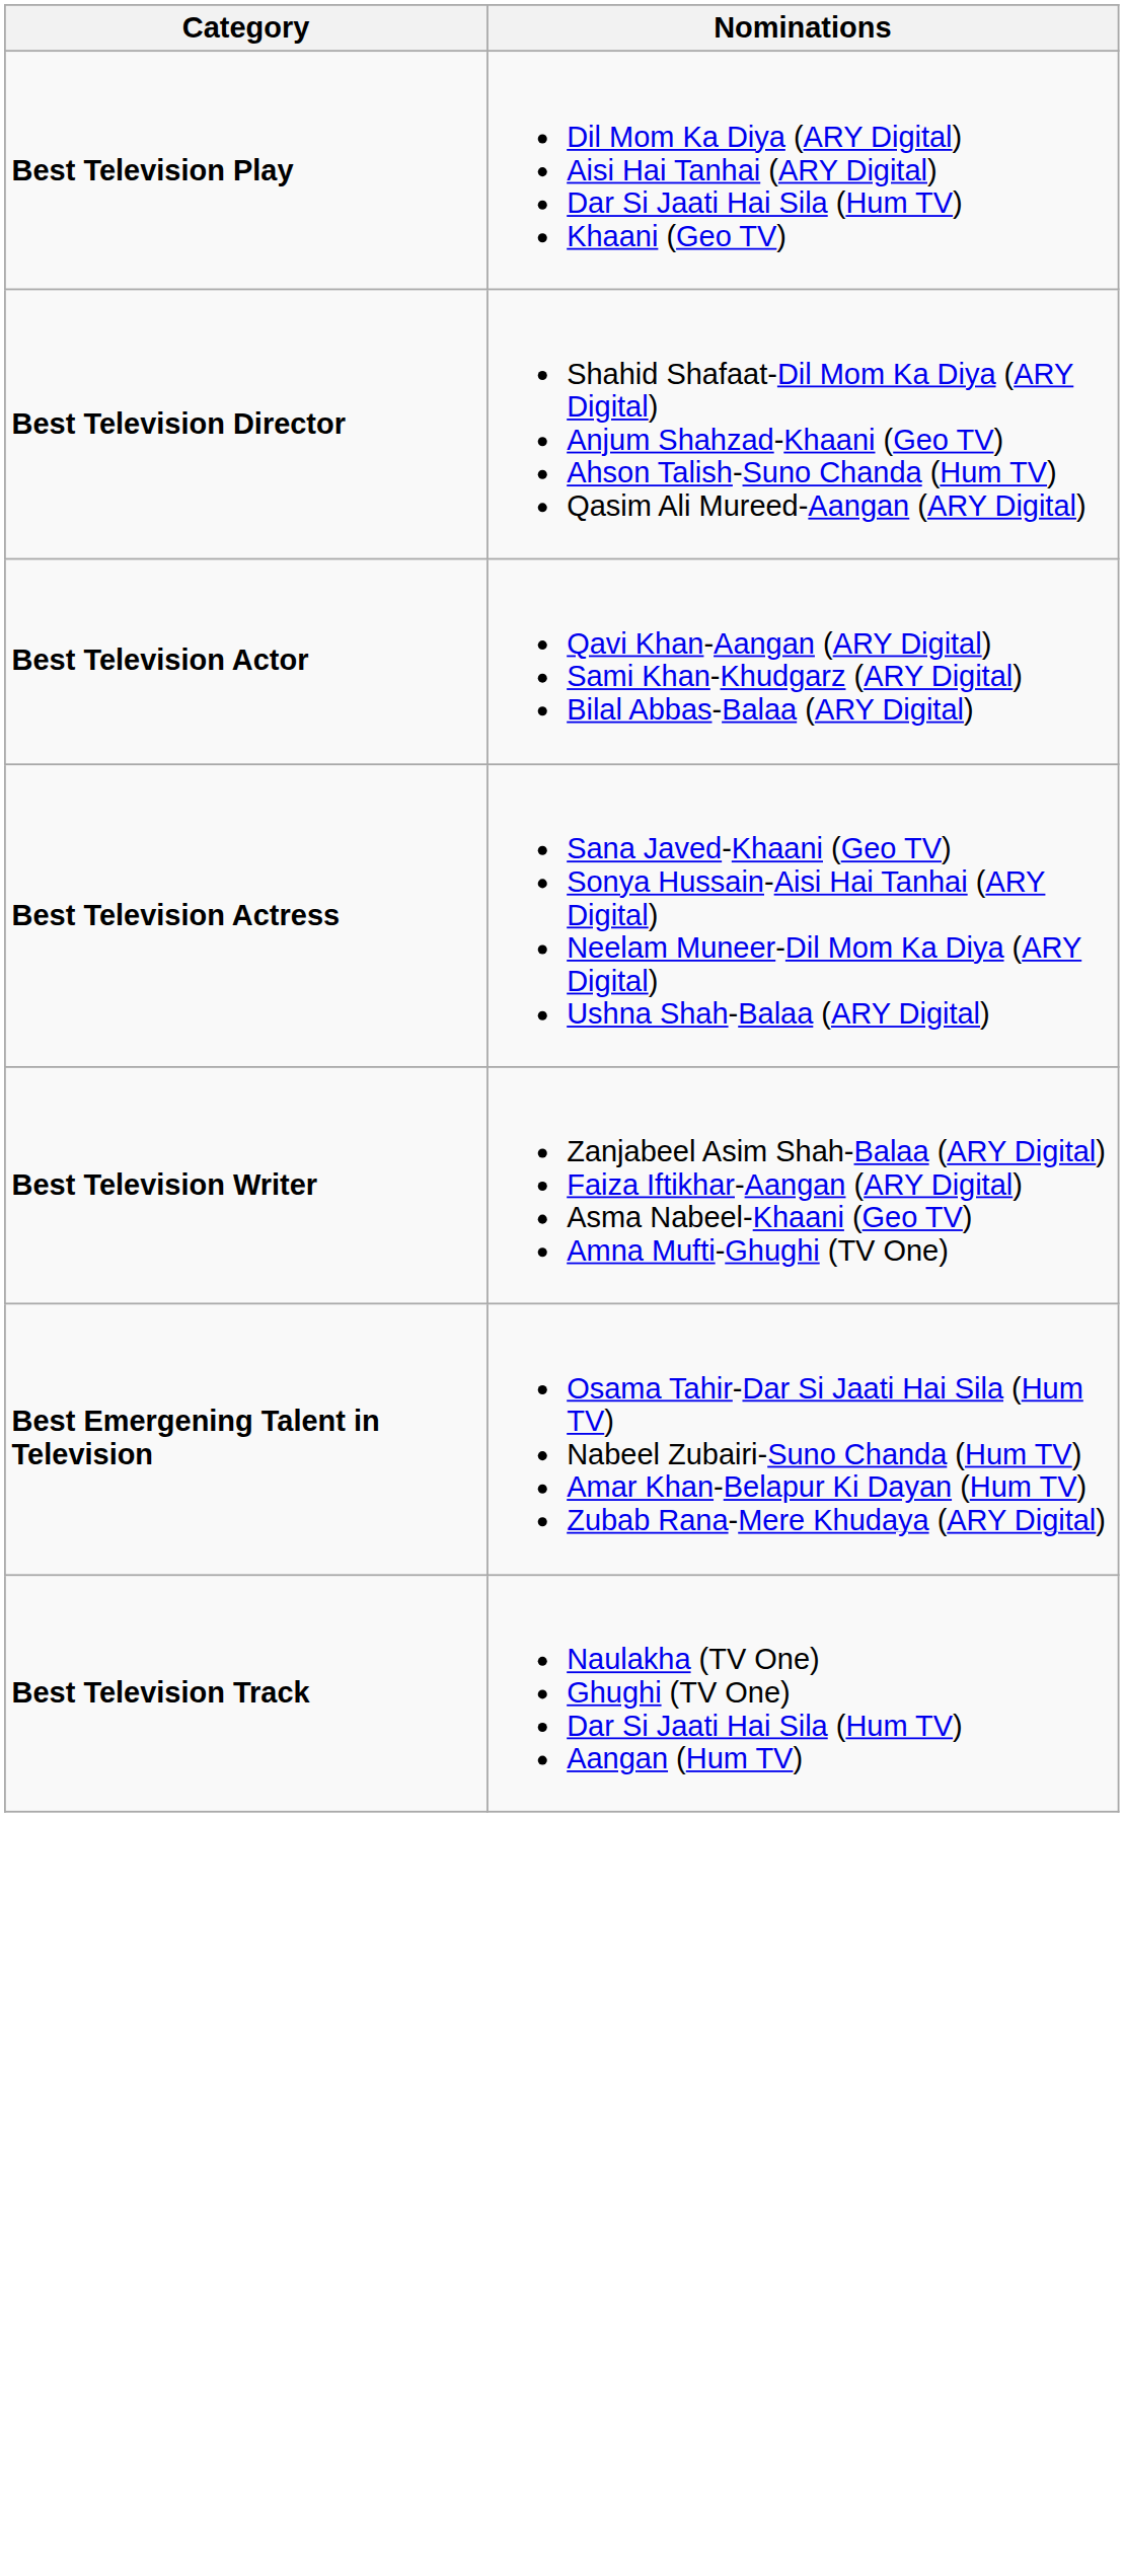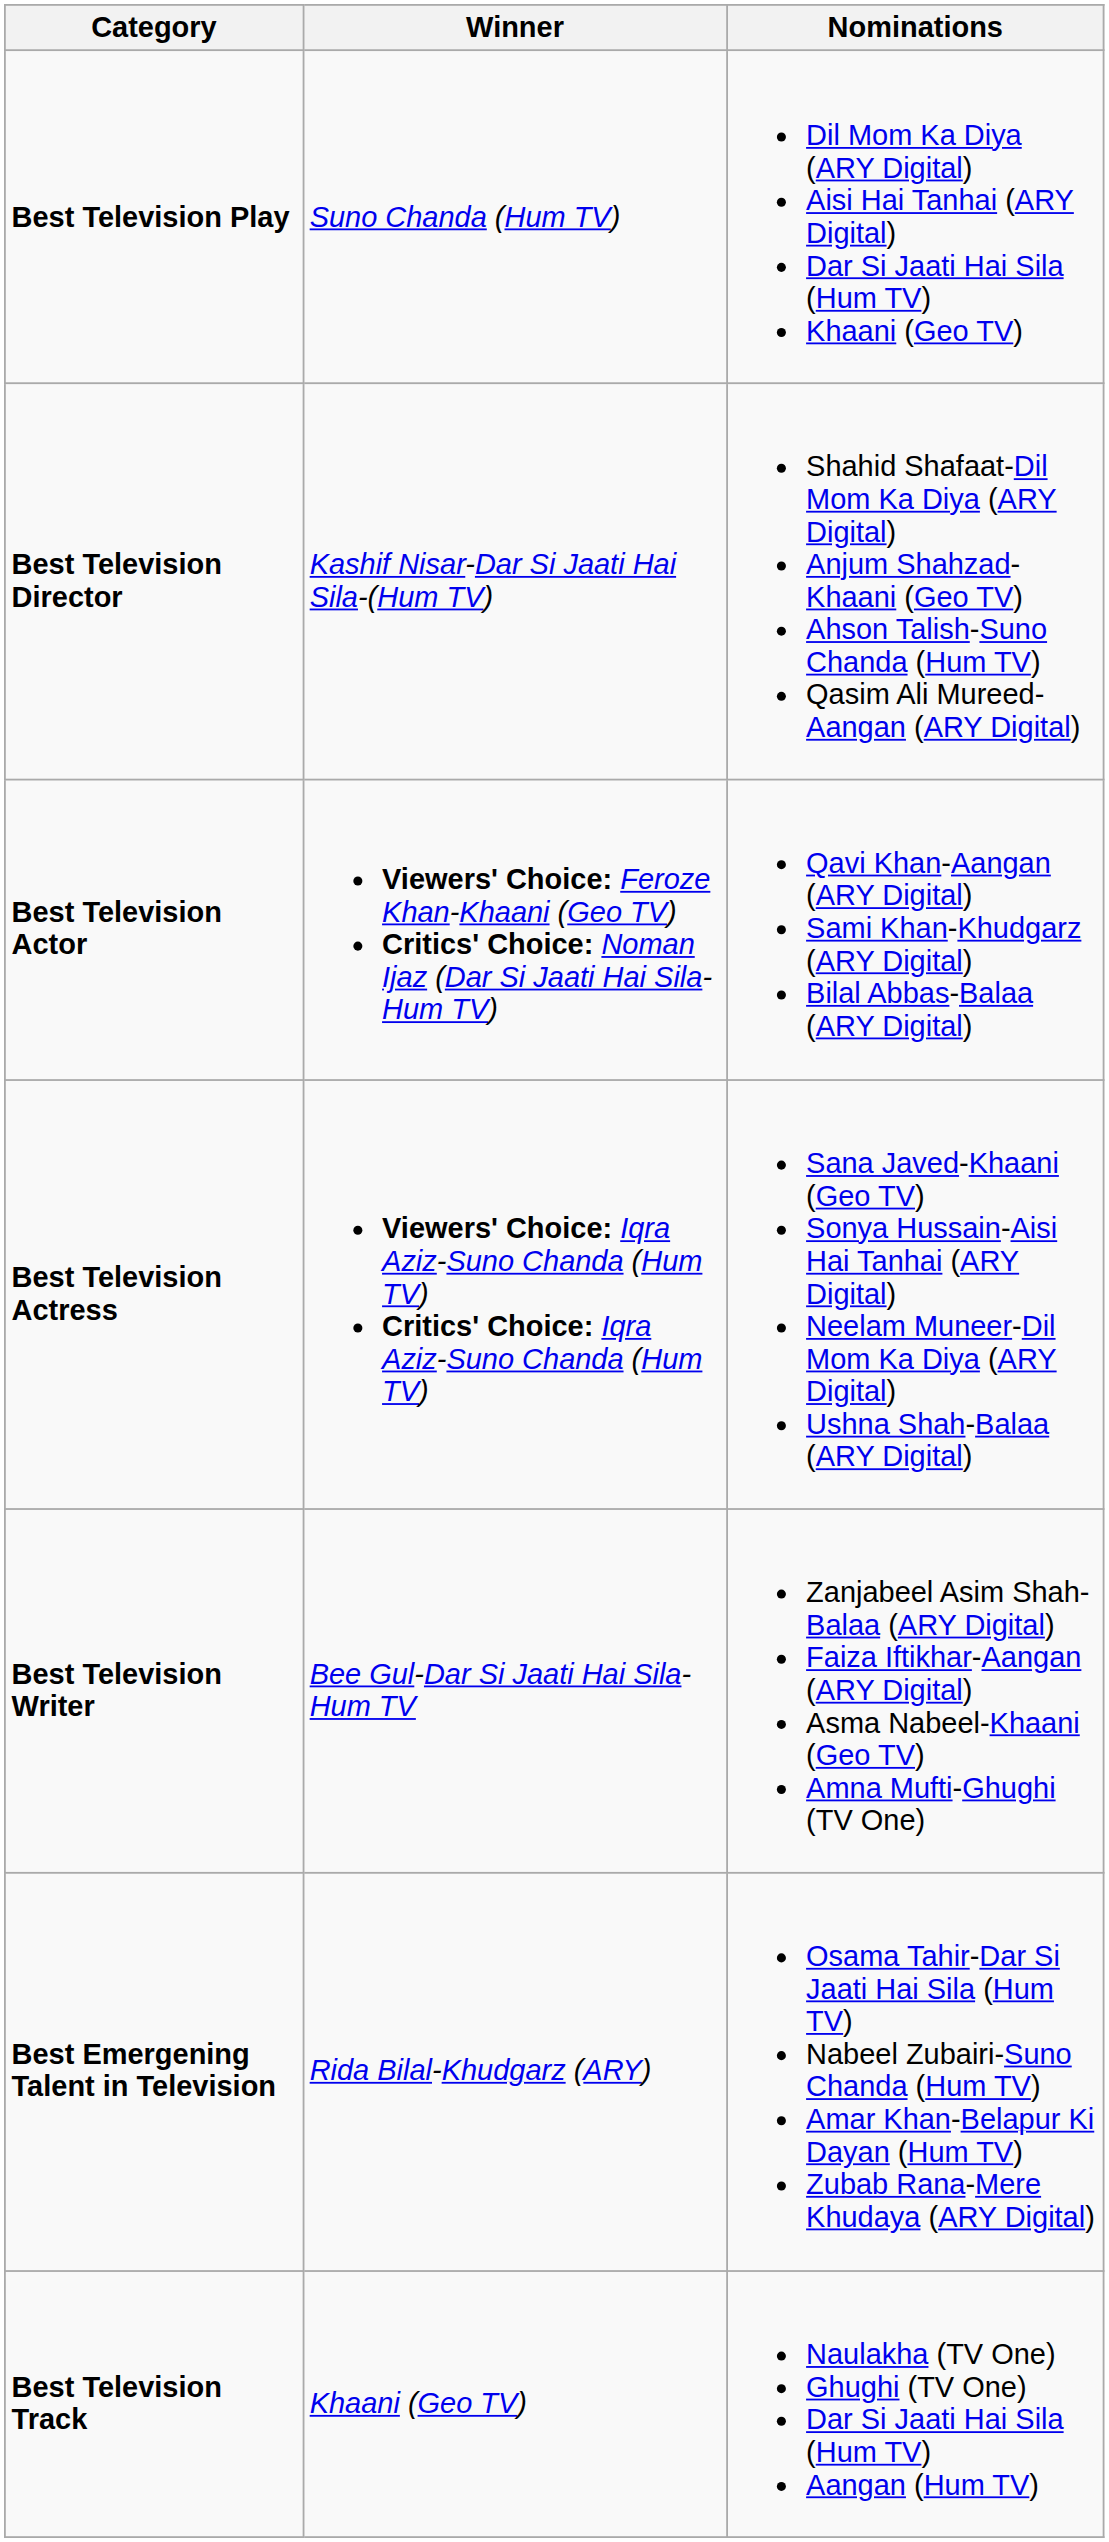+ column: Winner | Suno Chanda (Hum TV) | Kashif Nisar-Dar Si Jaati Hai Sila-(Hum TV) | Viewers' Choice: Feroze Khan-Khaani (Geo TV) Critics' Choice: Noman Ijaz (Dar Si Jaati Hai Sila-Hum TV) | Viewers' Choice: Iqra Aziz-Suno Chanda (Hum TV) Critics' Choice: Iqra Aziz-Suno Chanda (Hum TV) | Bee Gul-Dar Si Jaati Hai Sila-Hum TV | Rida Bilal-Khudgarz (ARY) | Khaani (Geo TV)
